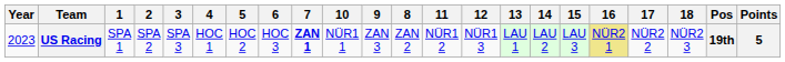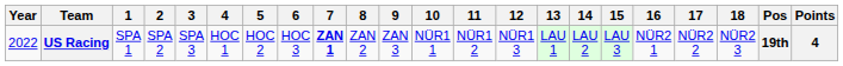columns swapped: 8 <-> 10
US Racing | Year: 2023 -> 2022
US Racing | 16: khaki background -> no background
US Racing | Points: 5 -> 4
